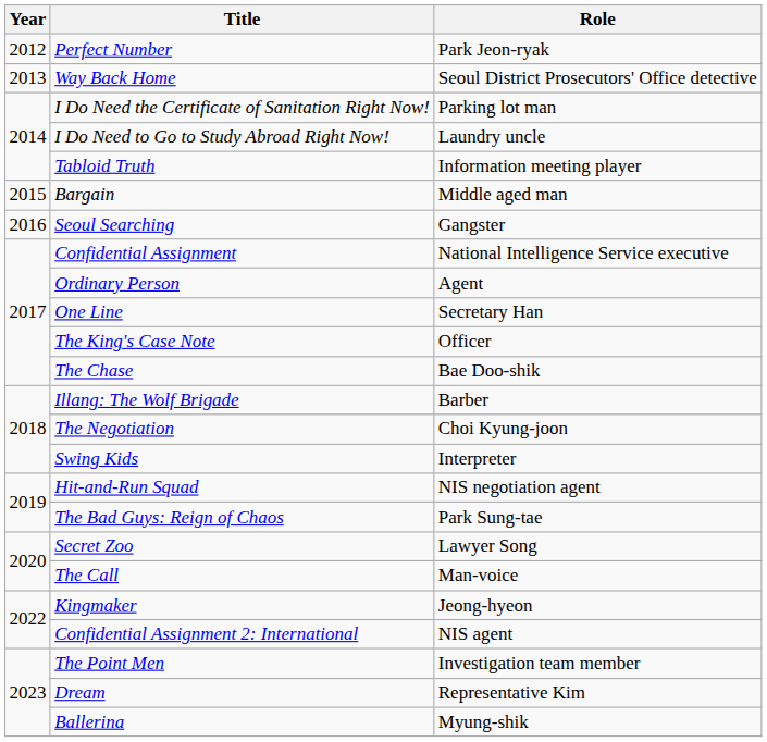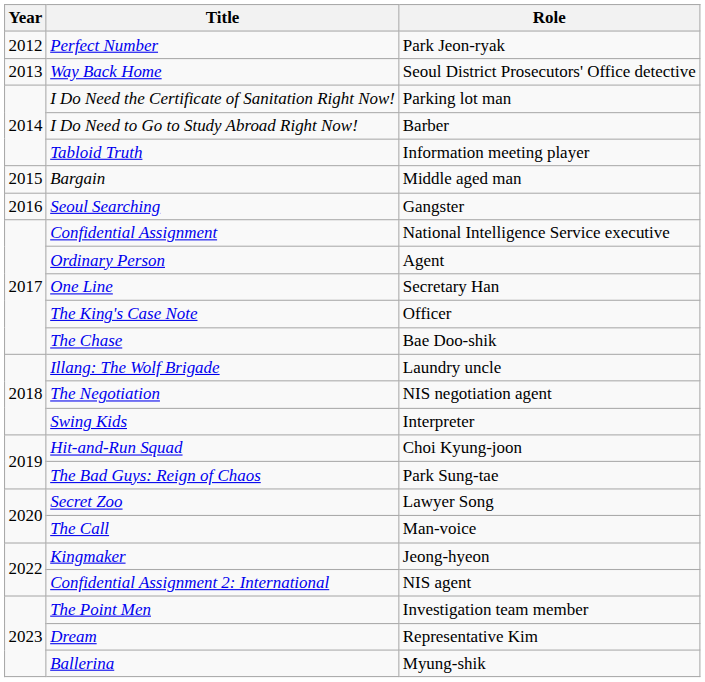I Do Need to Go to Study Abroad Right Now! | Role: Laundry uncle -> Barber
Illang: The Wolf Brigade | Role: Barber -> Laundry uncle
The Negotiation | Role: Choi Kyung-joon -> NIS negotiation agent
Hit-and-Run Squad | Role: NIS negotiation agent -> Choi Kyung-joon
